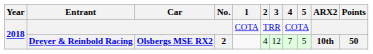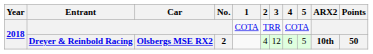Dreyer & Reinbold Racing | 4: 7 -> 6
